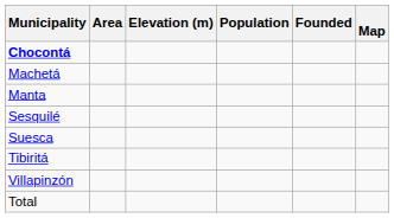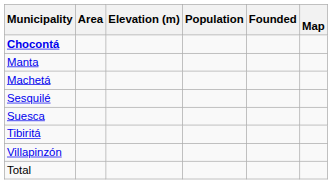rows swapped: Machetá <-> Manta
